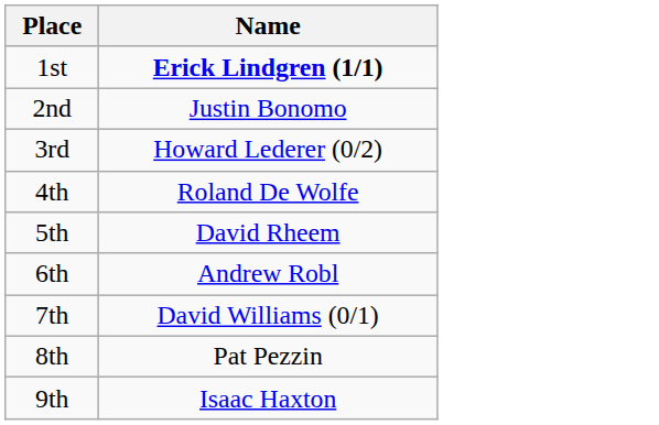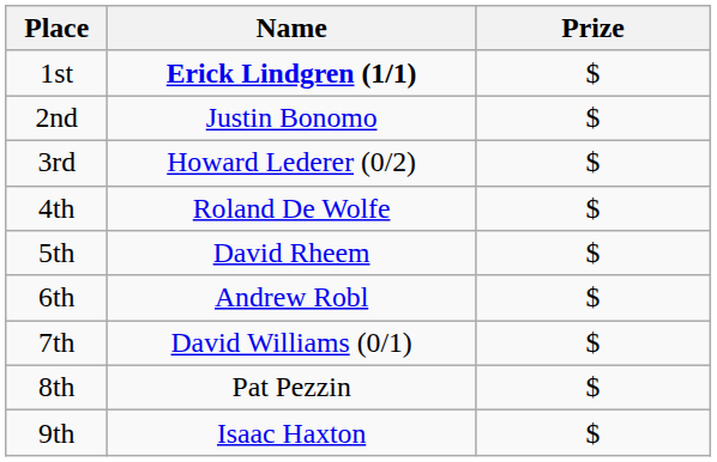+ column: Prize | $ | $ | $ | $ | $ | $ | $ | $ | $
